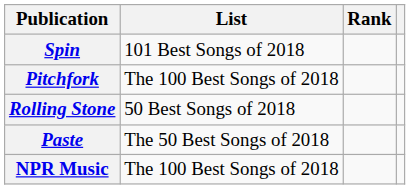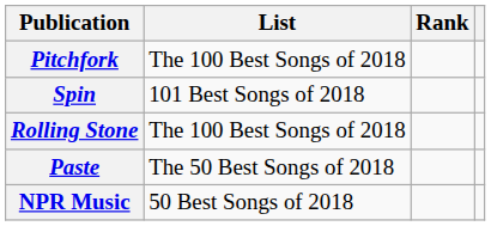rows swapped: Spin <-> Pitchfork
Rolling Stone | List: 50 Best Songs of 2018 -> The 100 Best Songs of 2018
NPR Music | List: The 100 Best Songs of 2018 -> 50 Best Songs of 2018
